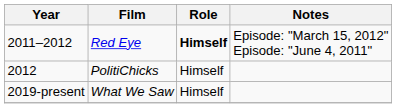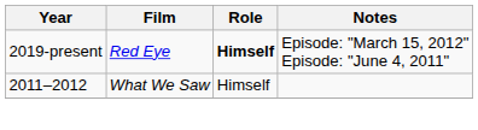Red Eye | Year: 2011–2012 -> 2019-present
- row: 2012 | PolitiChicks | Himself
What We Saw | Year: 2019-present -> 2011–2012
